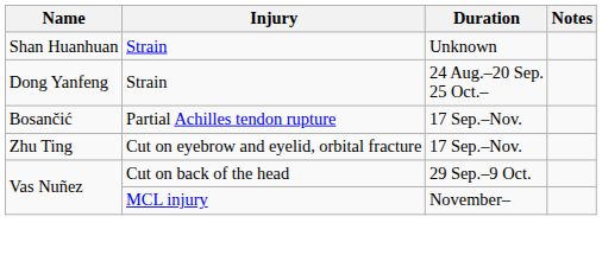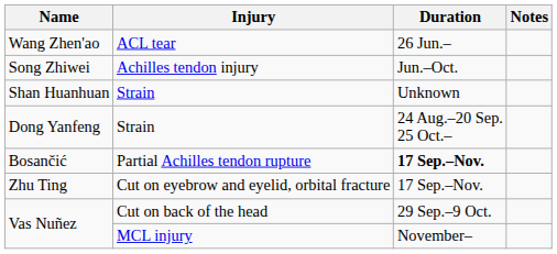+ row: Wang Zhen'ao | ACL tear | 26 Jun.–
+ row: Song Zhiwei | Achilles tendon injury | Jun.–Oct.
Bosančić | Duration: normal -> bold
